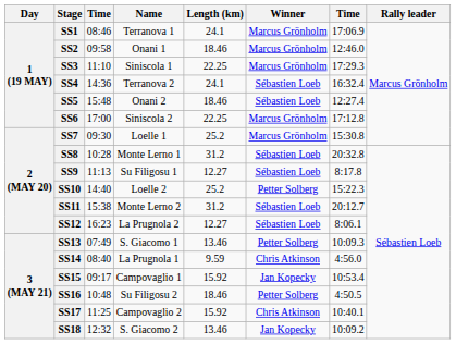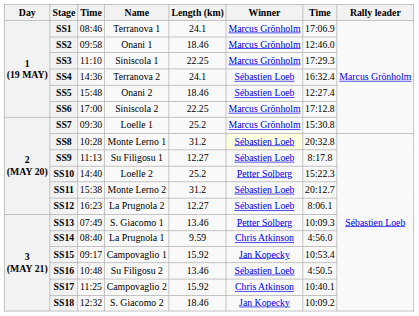SS8 | Winner: no background -> lightyellow background
SS16 | Length (km): 18.46 -> 13.46
SS16 | Winner: Petter Solberg -> Sébastien Loeb
SS18 | Length (km): 13.46 -> 18.46
